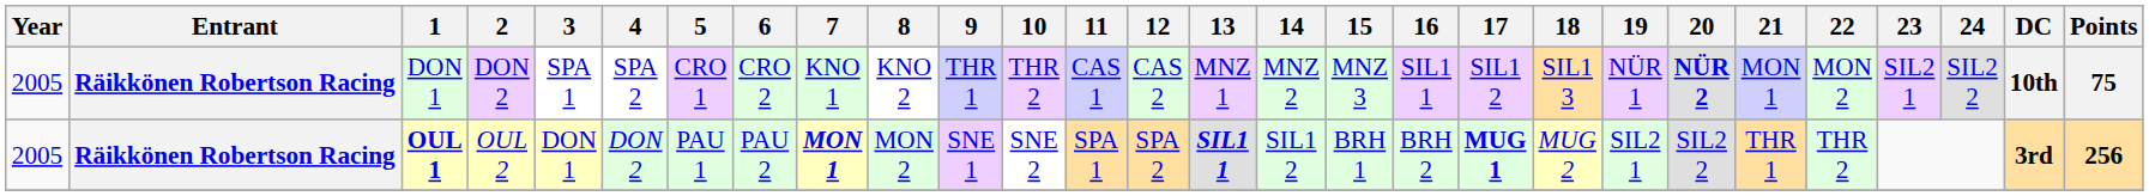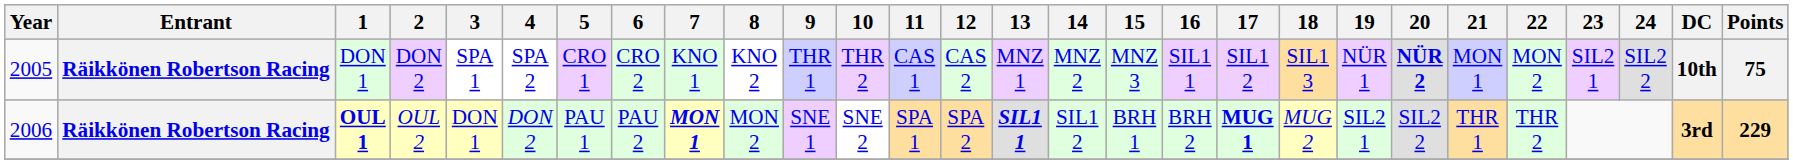OUL 1 | Year: 2005 -> 2006
OUL 1 | Points: 256 -> 229
